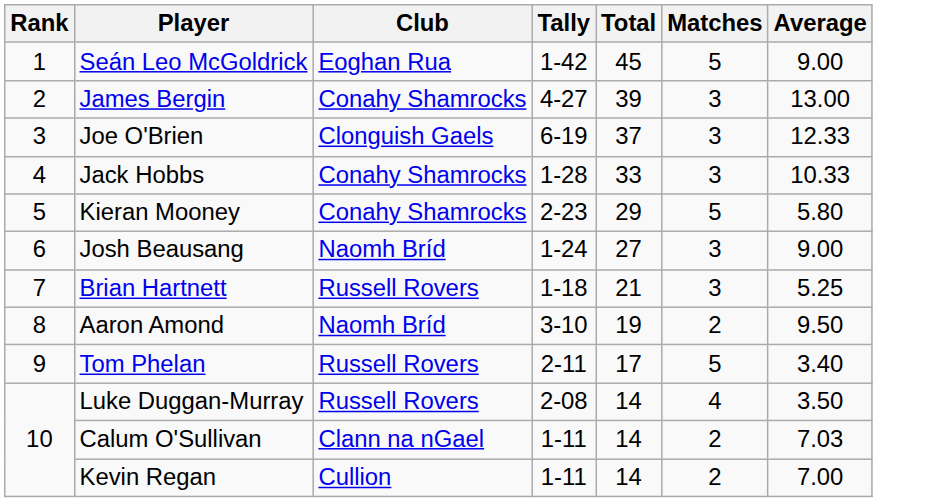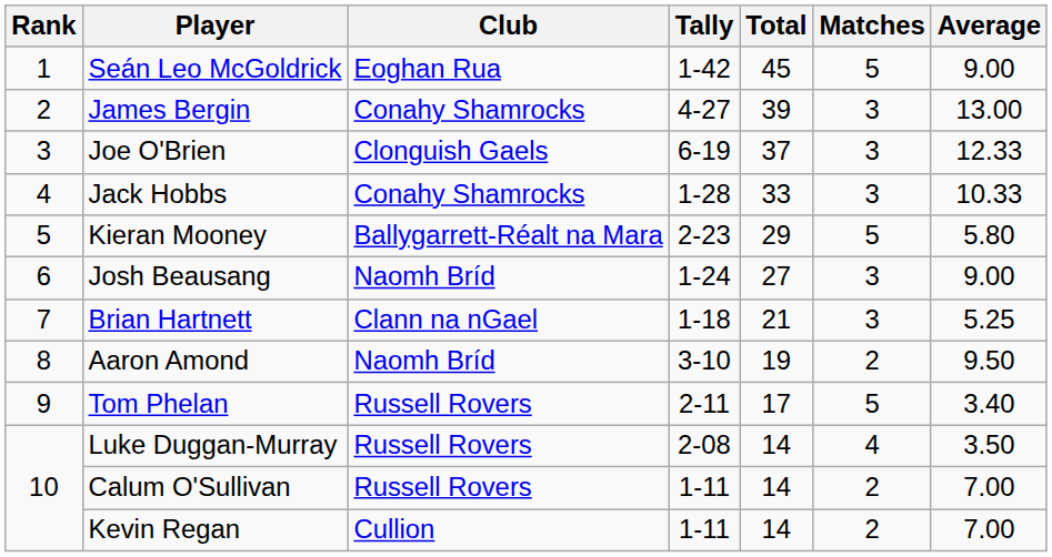Kieran Mooney | Club: Conahy Shamrocks -> Ballygarrett-Réalt na Mara
Brian Hartnett | Club: Russell Rovers -> Clann na nGael
Calum O'Sullivan | Club: Clann na nGael -> Russell Rovers
Calum O'Sullivan | Average: 7.03 -> 7.00
